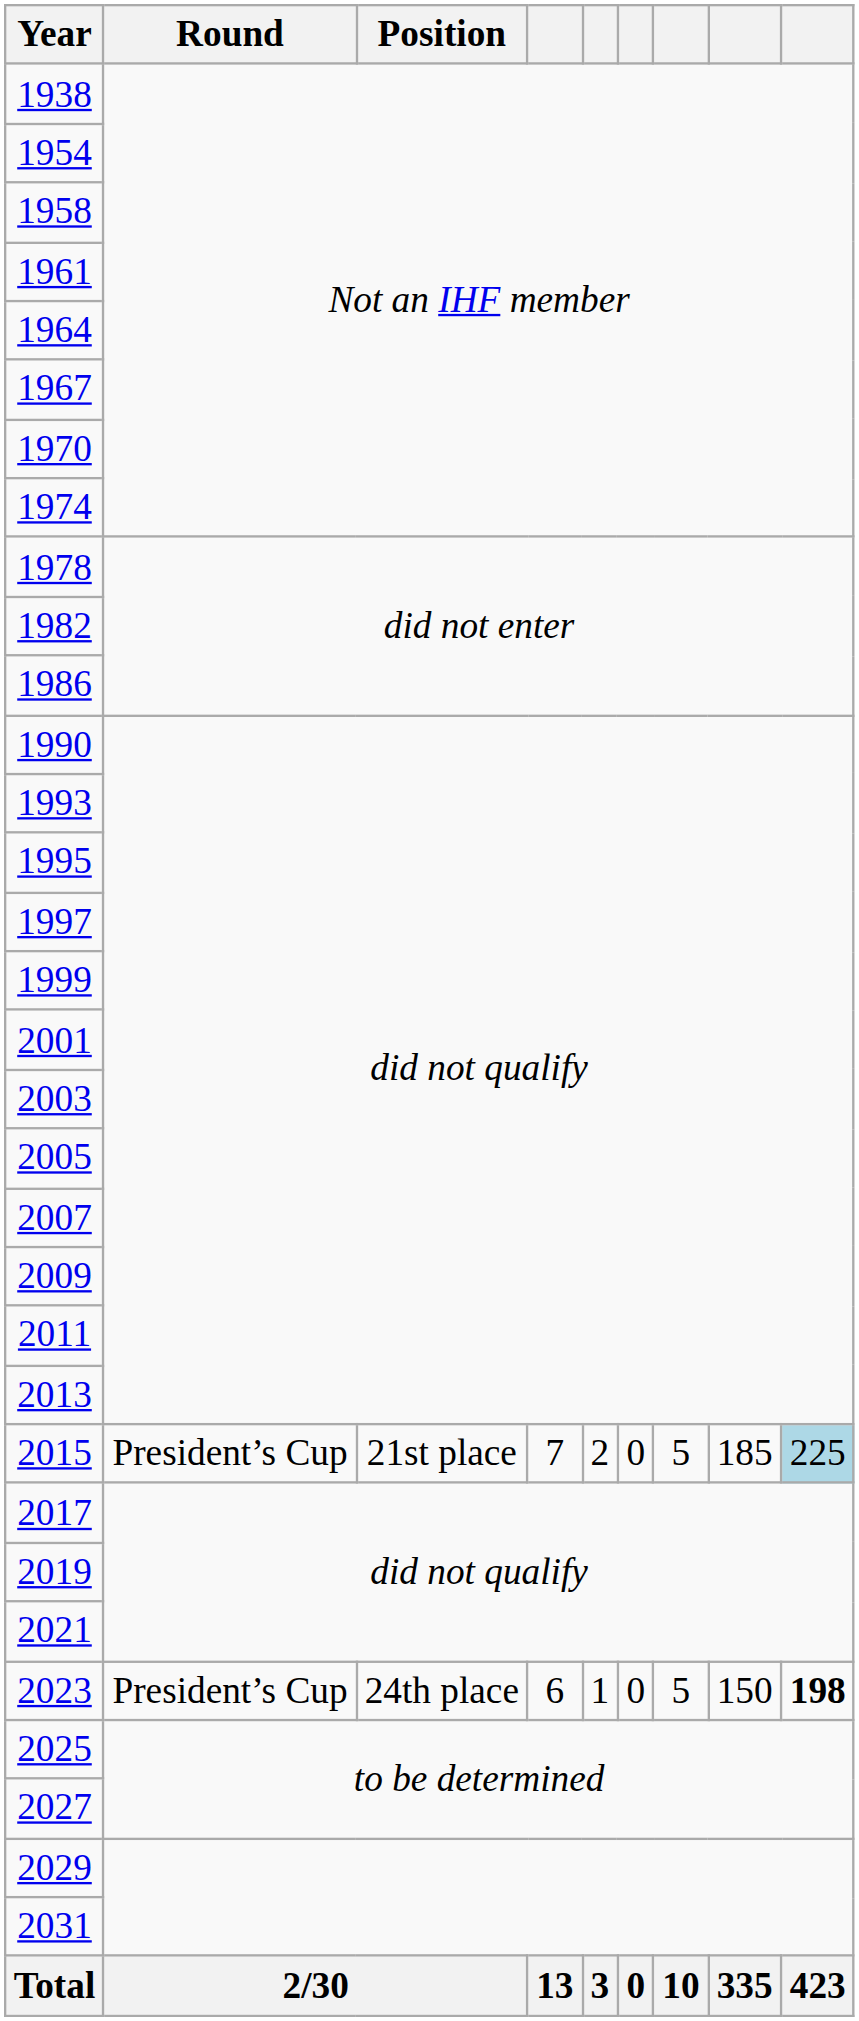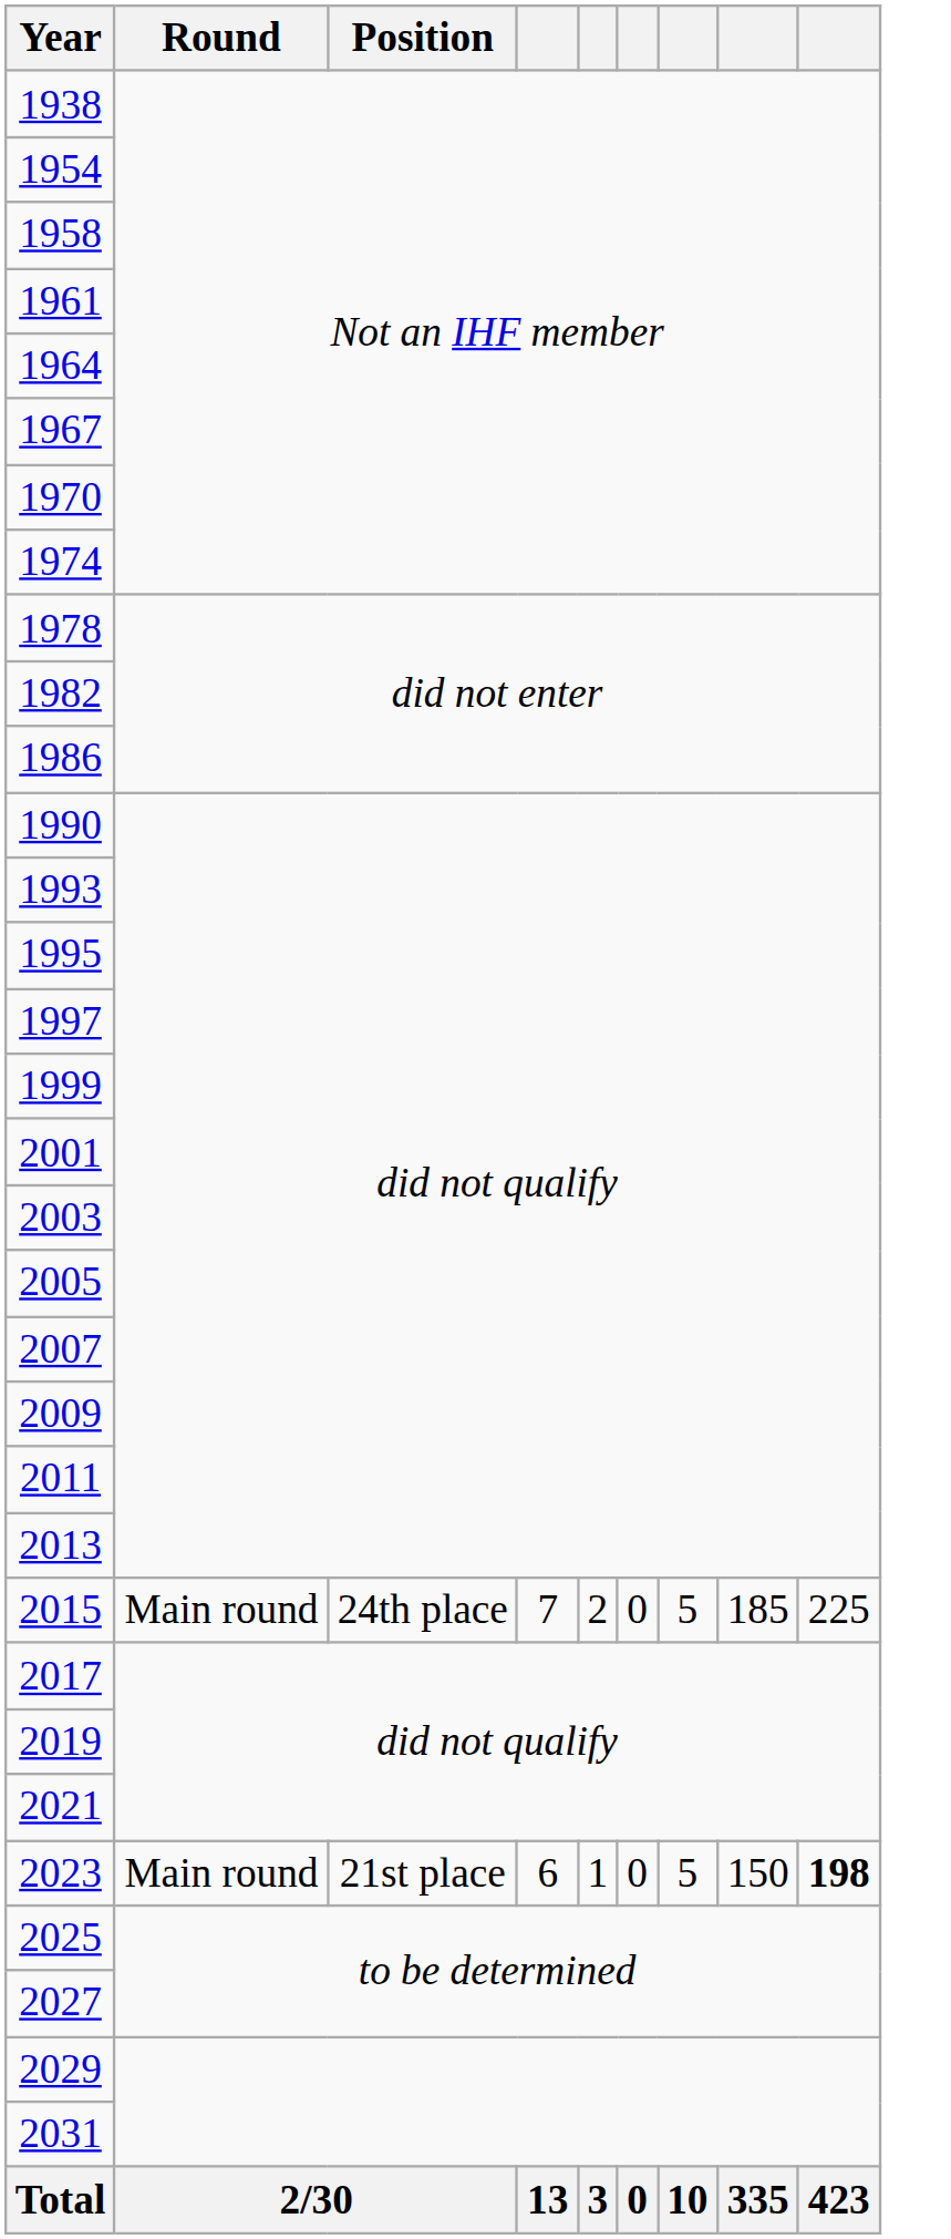2015 | Round: President’s Cup -> Main round
2015 | Position: 21st place -> 24th place
2015 | column 9: lightblue background -> no background
2023 | Round: President’s Cup -> Main round
2023 | Position: 24th place -> 21st place
